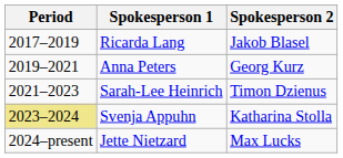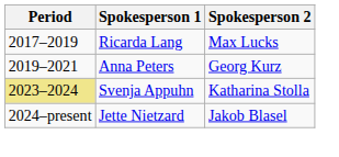Ricarda Lang | Spokesperson 2: Jakob Blasel -> Max Lucks
- row: 2021–2023 | Sarah-Lee Heinrich | Timon Dzienus
Jette Nietzard | Spokesperson 2: Max Lucks -> Jakob Blasel
